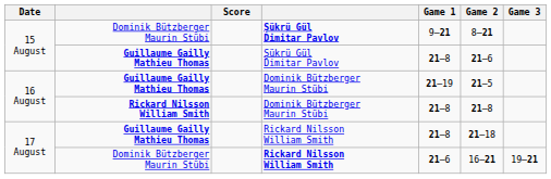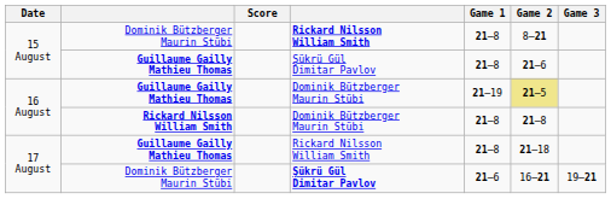15 August / Dominik Bützberger Maurin Stübi | column 4: Şükrü Gül Dimitar Pavlov -> Rickard Nilsson William Smith
15 August / Dominik Bützberger Maurin Stübi | Game 1: 9–21 -> 21–8
16 August / Guillaume Gailly Mathieu Thomas | Game 2: no background -> khaki background
17 August / Dominik Bützberger Maurin Stübi | column 4: Rickard Nilsson William Smith -> Şükrü Gül Dimitar Pavlov
